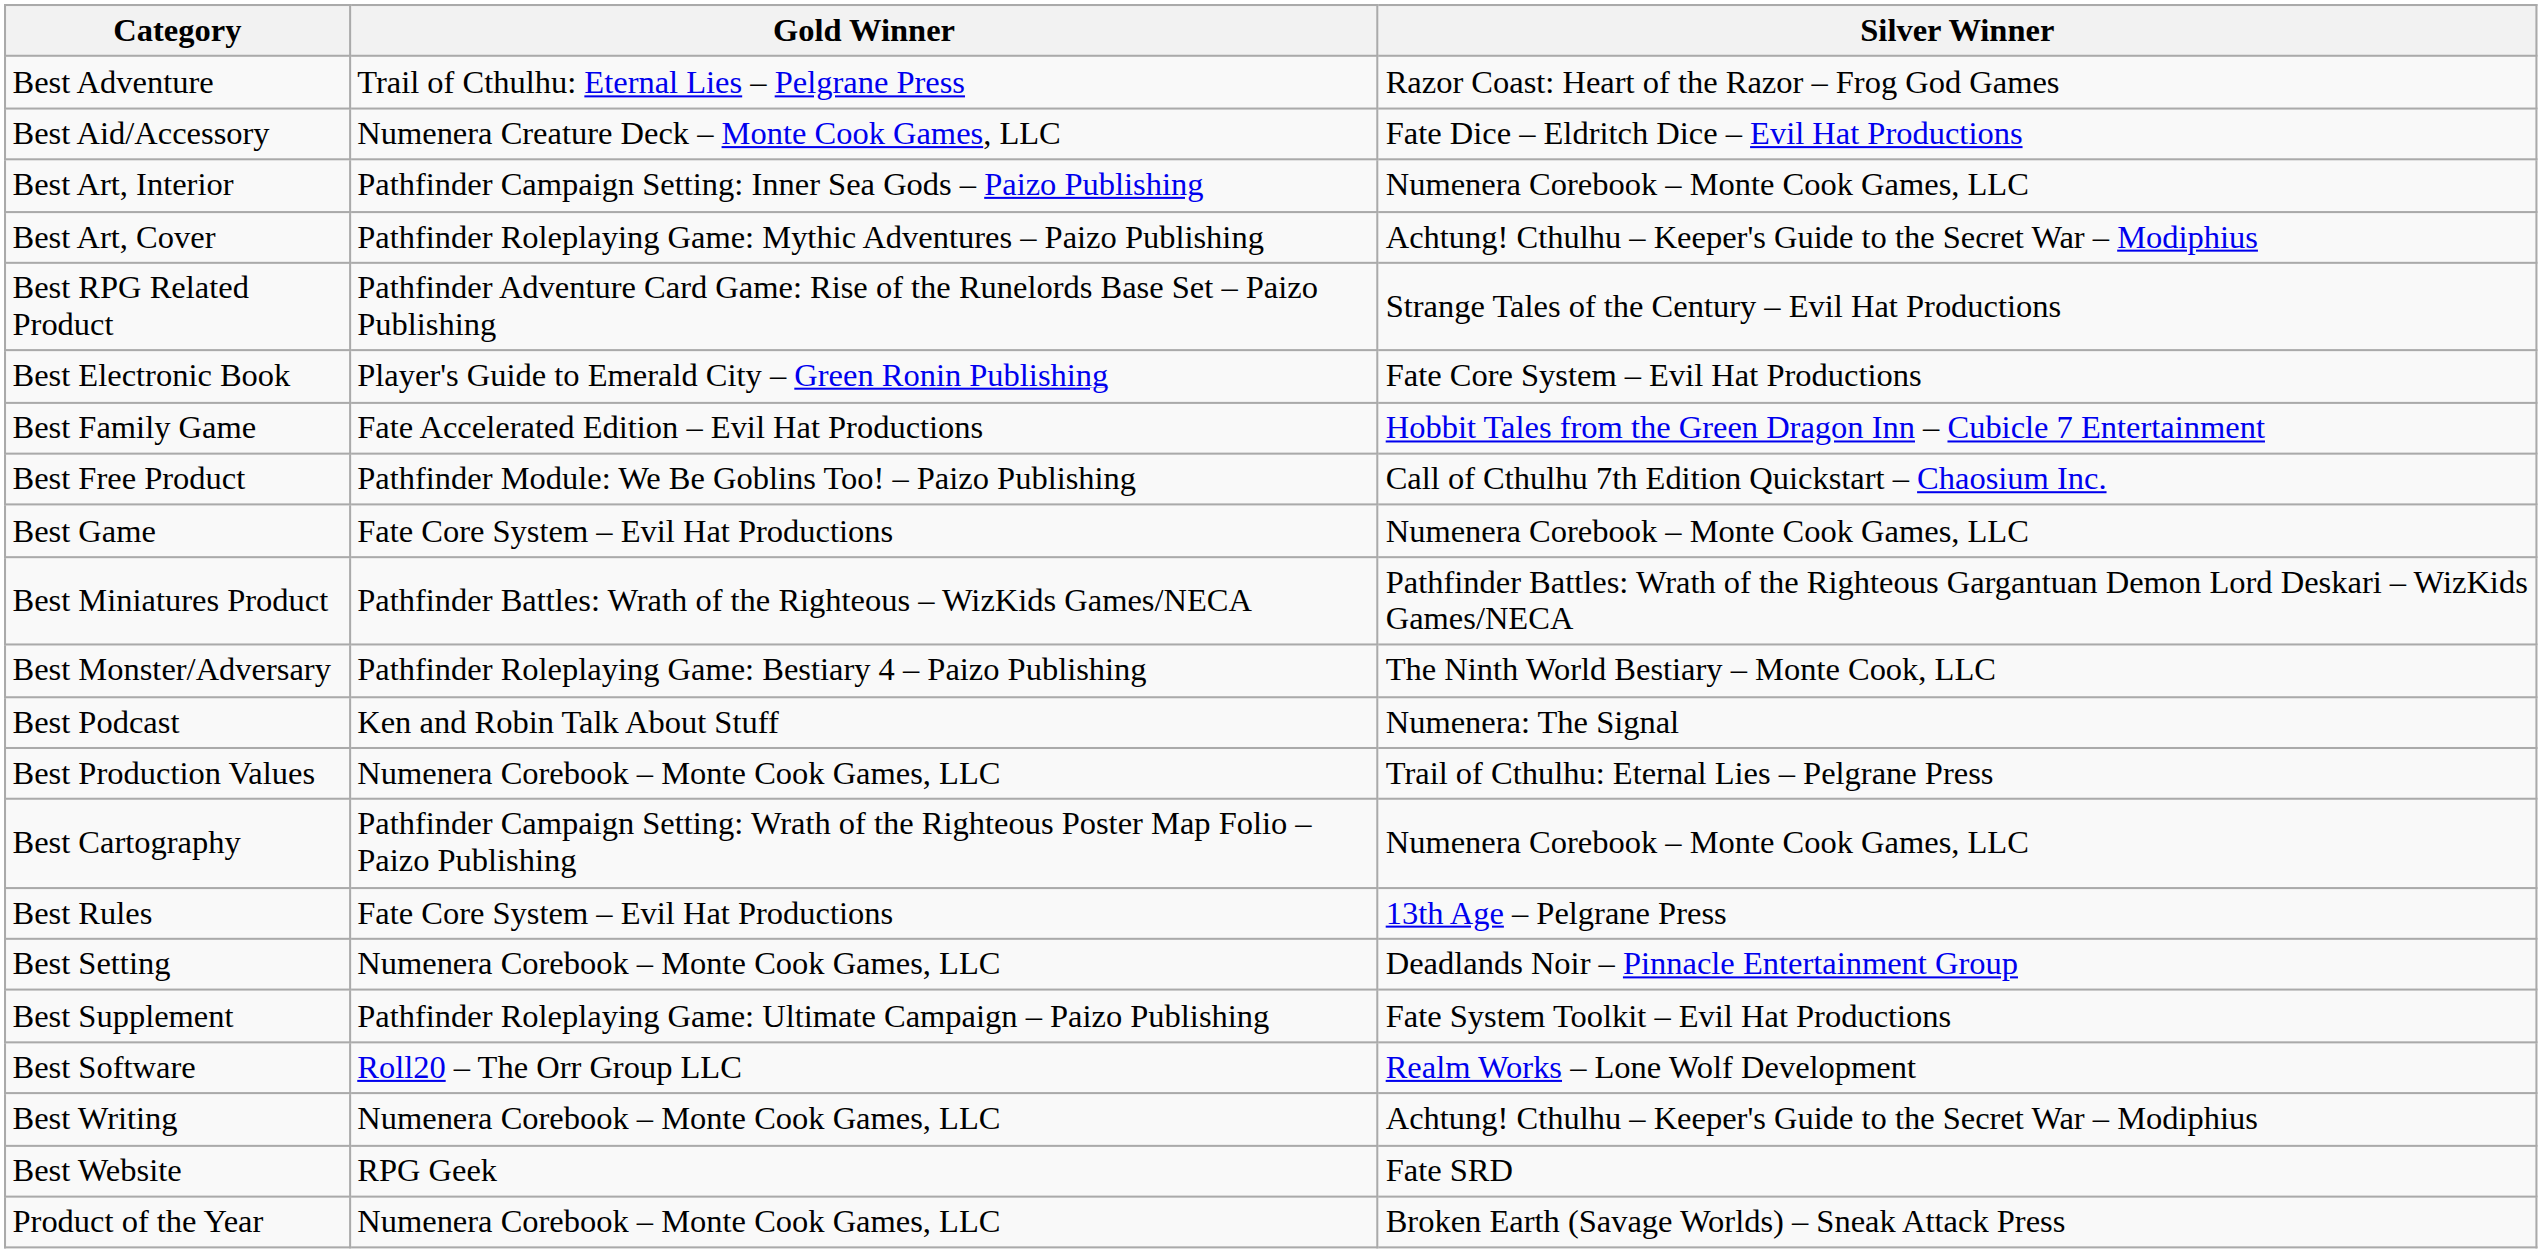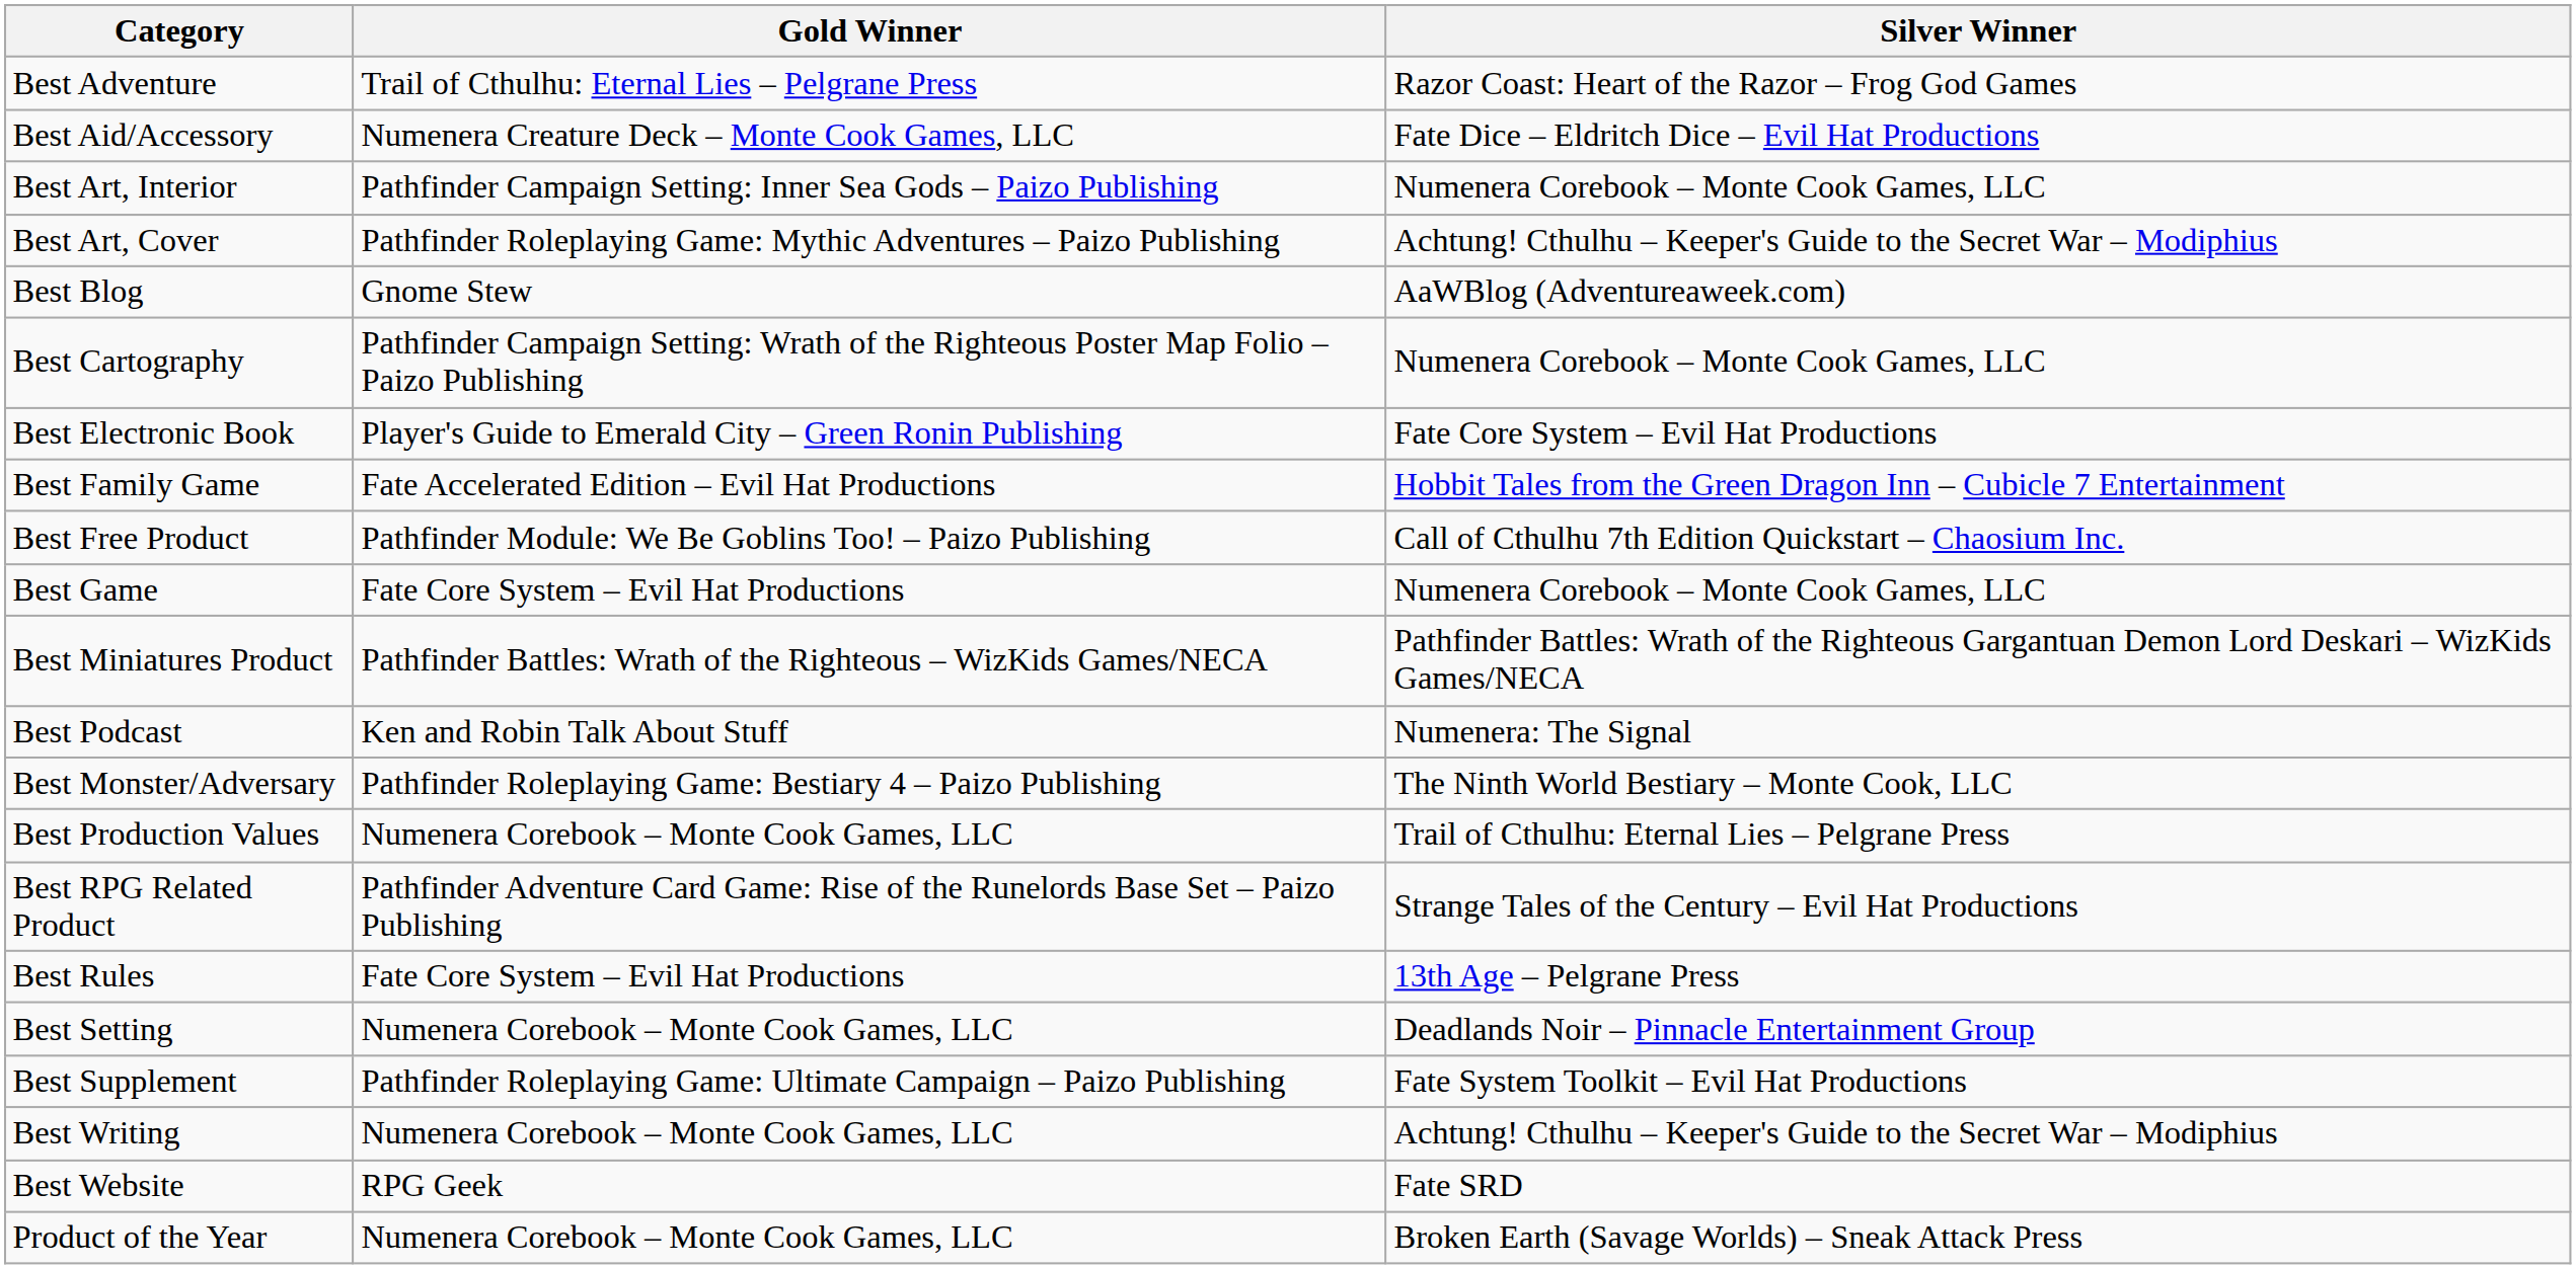+ row: Best Blog | Gnome Stew | AaWBlog (Adventureaweek.com)
rows swapped: Best Cartography <-> Best RPG Related Product
rows swapped: Best Monster/Adversary <-> Best Podcast
- row: Best Software | Roll20 – The Orr Group LLC | Realm Works – Lone Wolf Development
